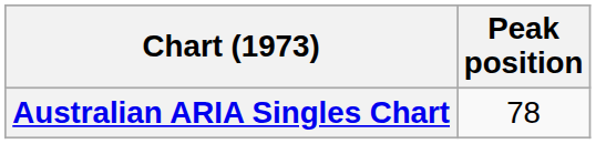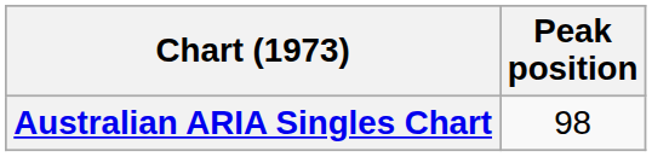Australian ARIA Singles Chart | Peak position: 78 -> 98
